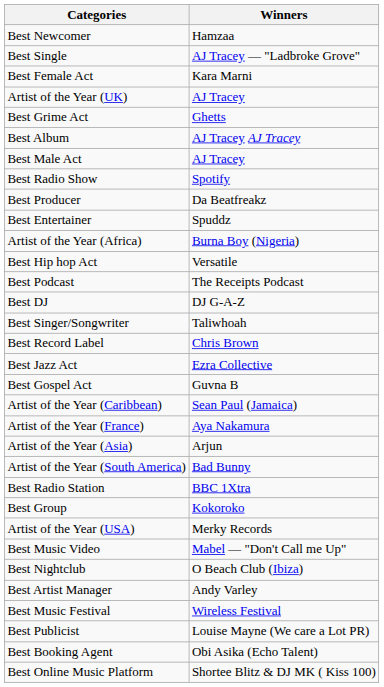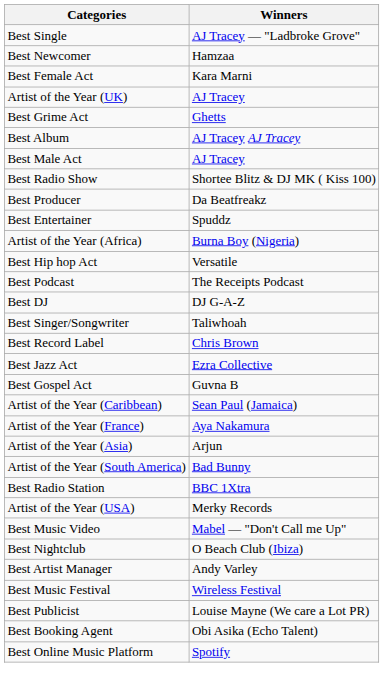rows swapped: Best Single <-> Best Newcomer
Best Radio Show | Winners: Spotify -> Shortee Blitz & DJ MK ( Kiss 100)
- row: Best Group | Kokoroko
Best Online Music Platform | Winners: Shortee Blitz & DJ MK ( Kiss 100) -> Spotify
